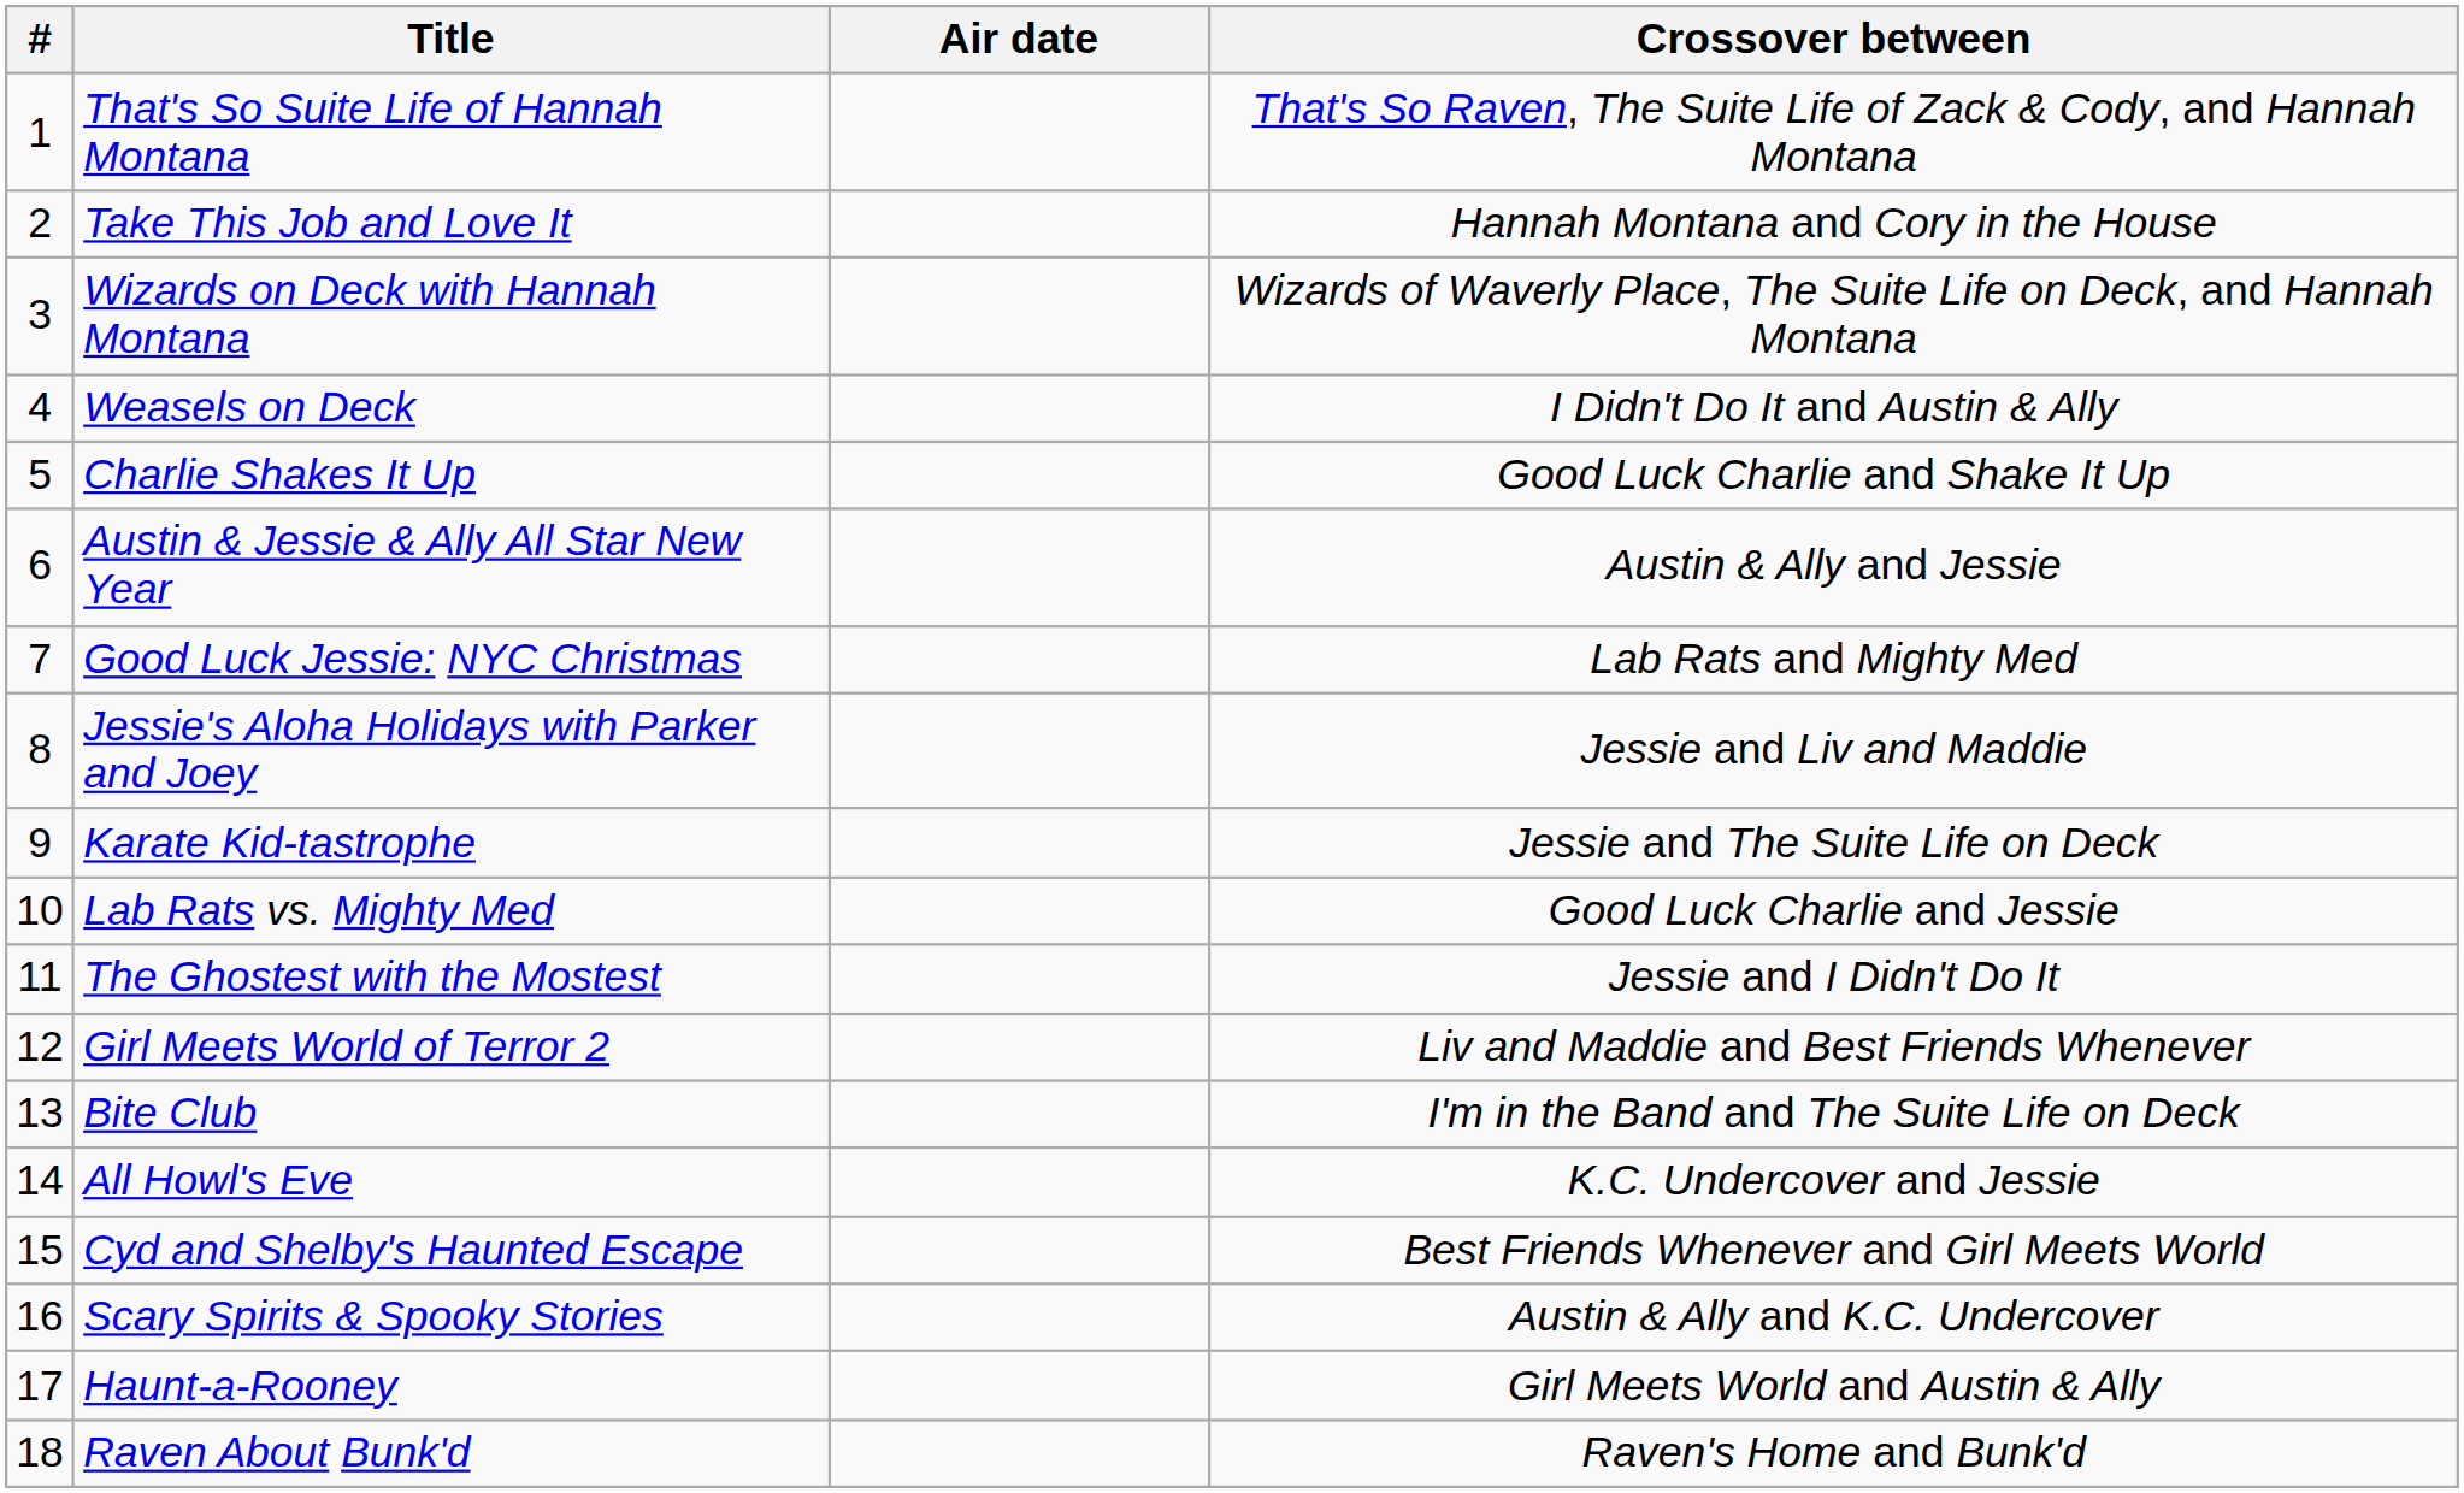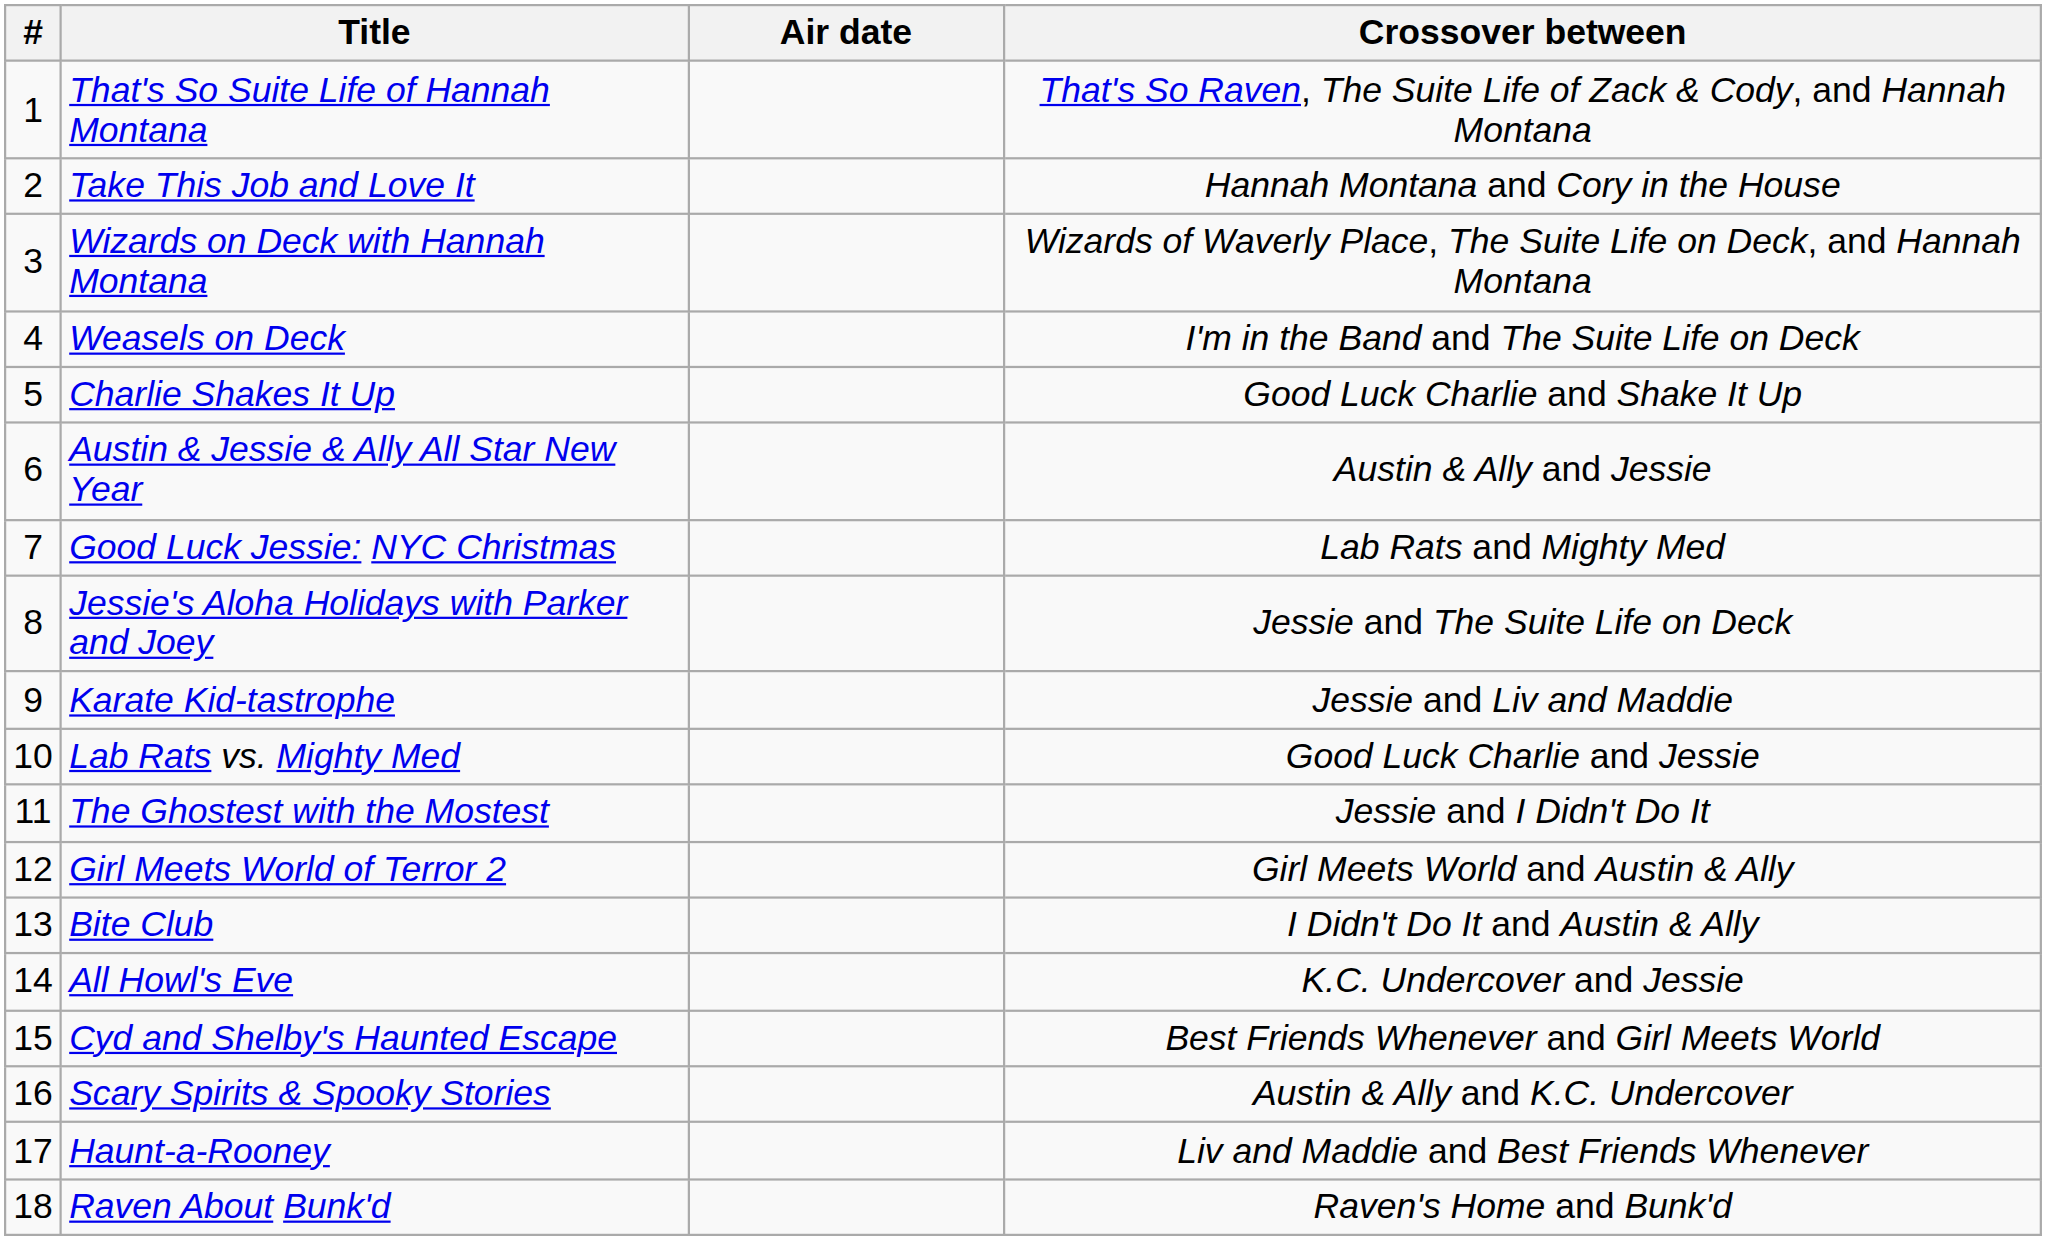Weasels on Deck | Crossover between: I Didn't Do It and Austin & Ally -> I'm in the Band and The Suite Life on Deck
Jessie's Aloha Holidays with Parker and Joey | Crossover between: Jessie and Liv and Maddie -> Jessie and The Suite Life on Deck
Karate Kid-tastrophe | Crossover between: Jessie and The Suite Life on Deck -> Jessie and Liv and Maddie
Girl Meets World of Terror 2 | Crossover between: Liv and Maddie and Best Friends Whenever -> Girl Meets World and Austin & Ally
Bite Club | Crossover between: I'm in the Band and The Suite Life on Deck -> I Didn't Do It and Austin & Ally
Haunt-a-Rooney | Crossover between: Girl Meets World and Austin & Ally -> Liv and Maddie and Best Friends Whenever
